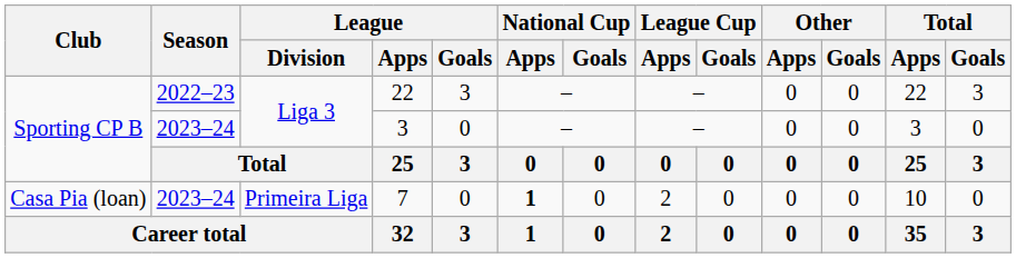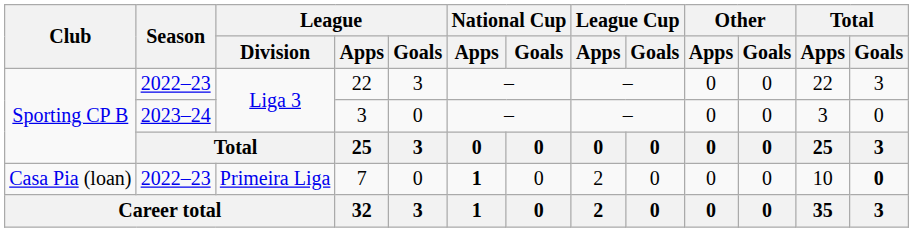7 | Season: 2023–24 -> 2022–23
7 | Total / Goals: normal -> bold
